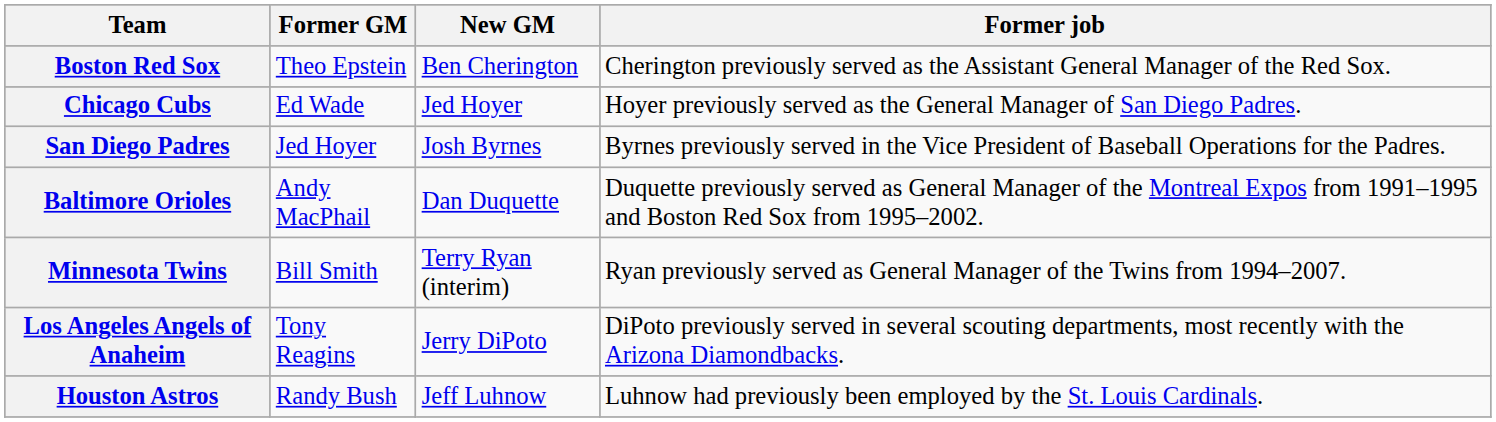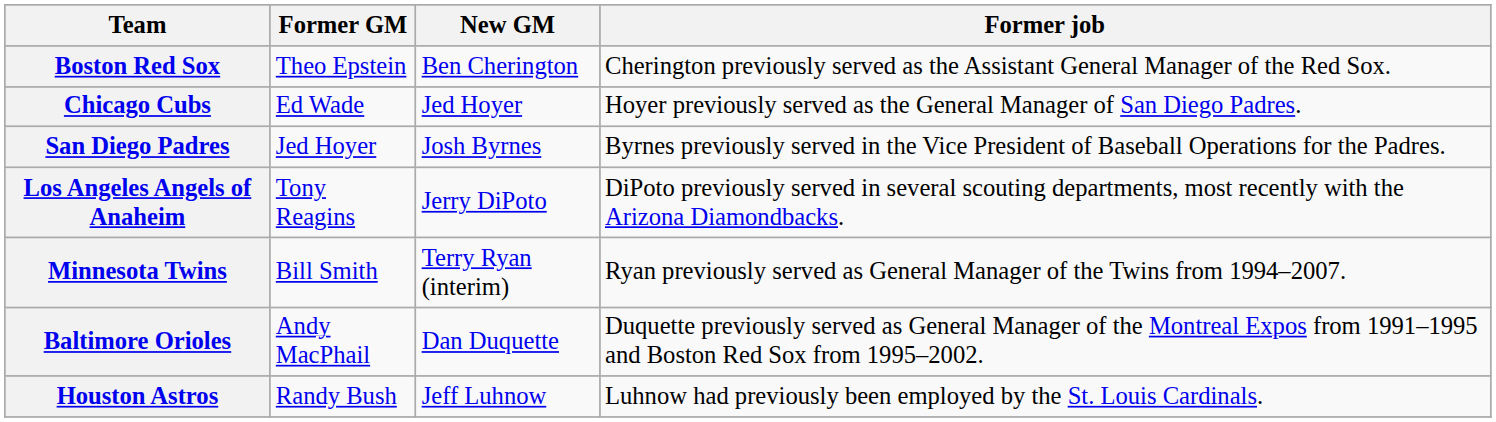rows swapped: Los Angeles Angels of Anaheim <-> Baltimore Orioles
